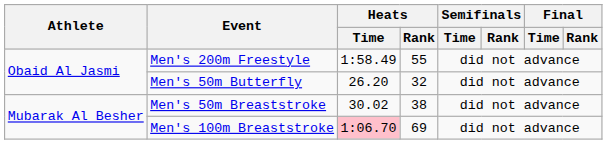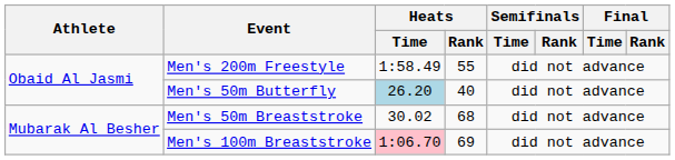Men's 50m Butterfly | Heats / Time: no background -> lightblue background
Men's 50m Butterfly | Heats / Rank: 32 -> 40
Men's 50m Breaststroke | Heats / Rank: 38 -> 68
